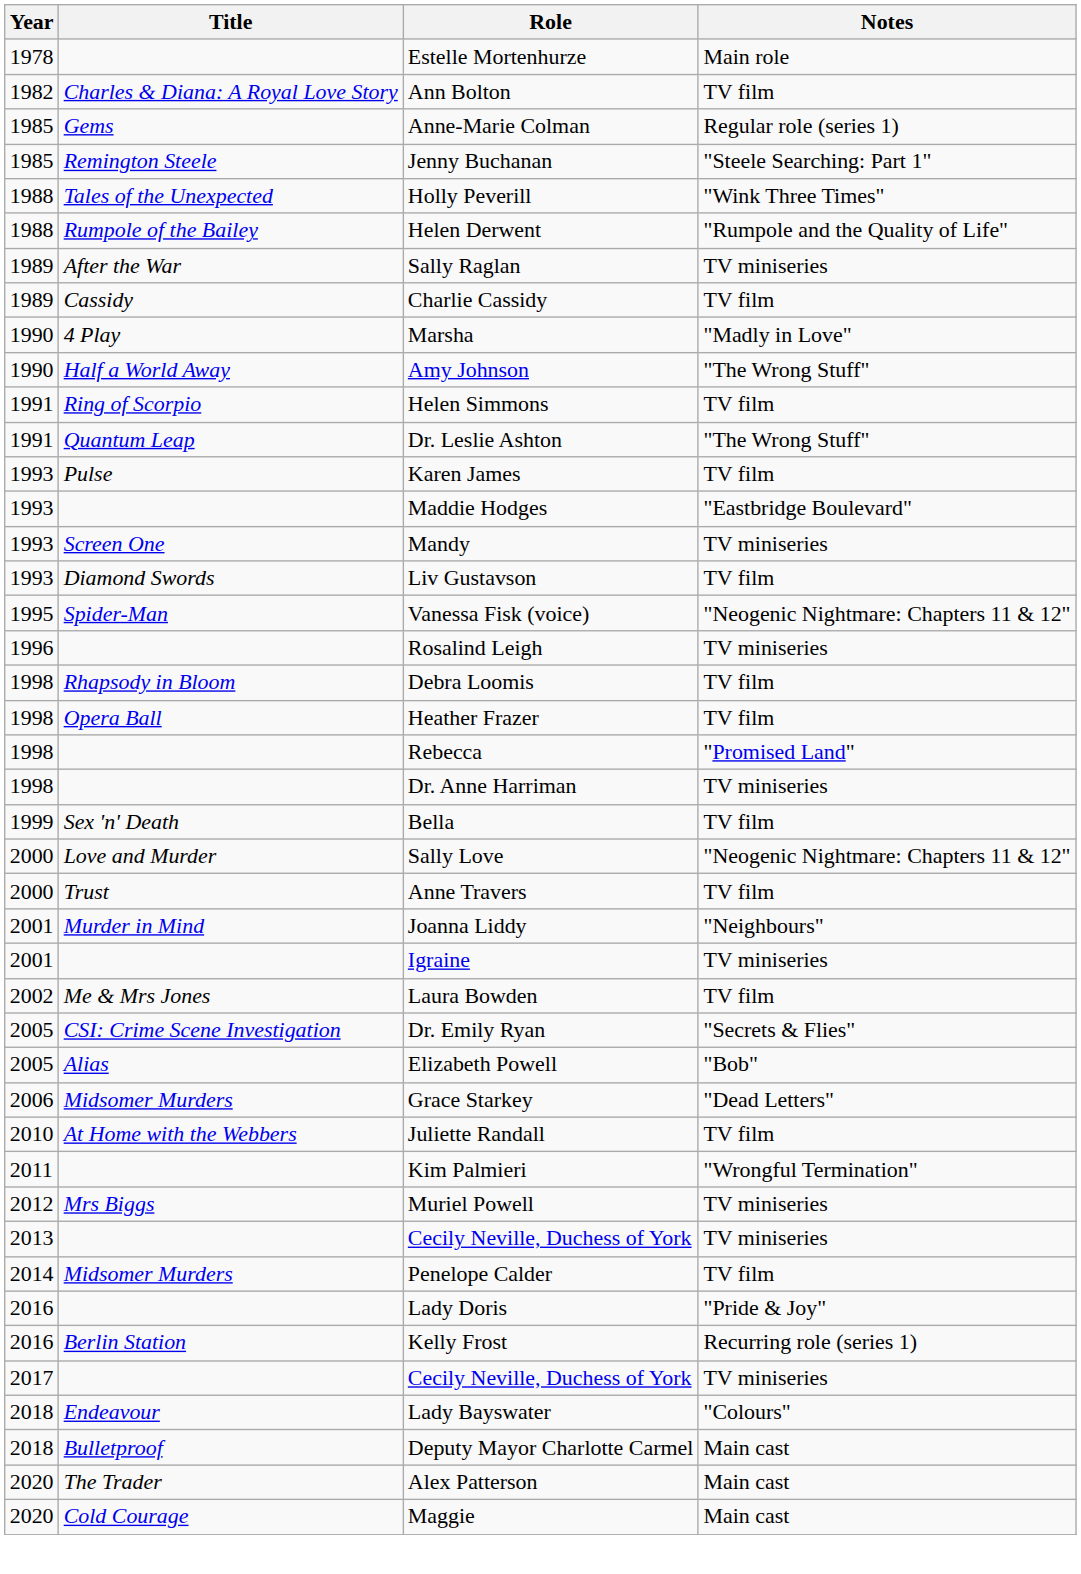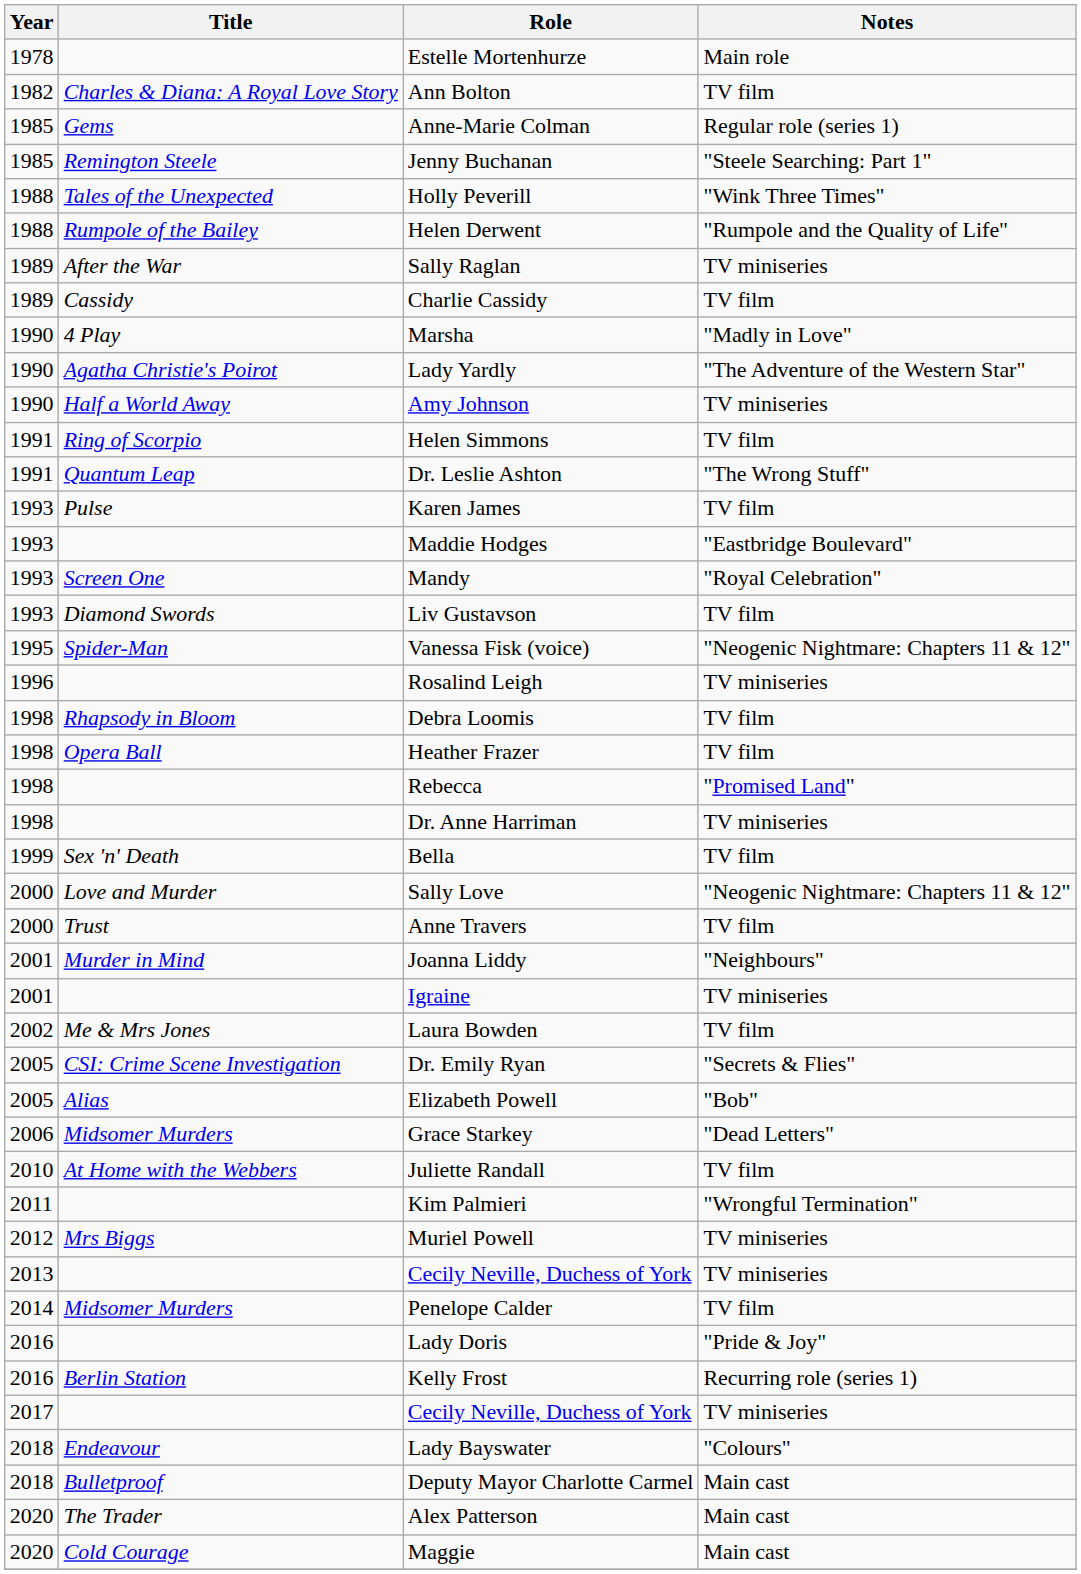+ row: 1990 | Agatha Christie's Poirot | Lady Yardly | "The Adventure of the Western Star"
Amy Johnson | Notes: "The Wrong Stuff" -> TV miniseries
Mandy | Notes: TV miniseries -> "Royal Celebration"
